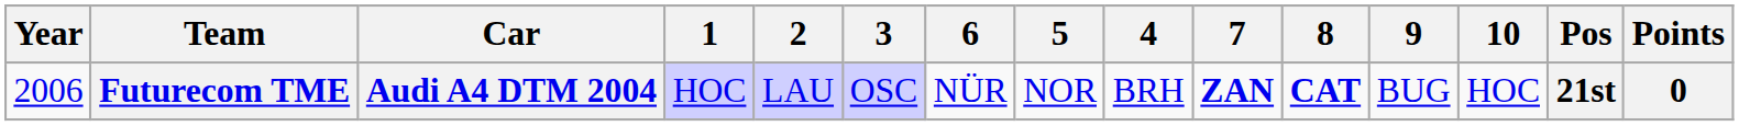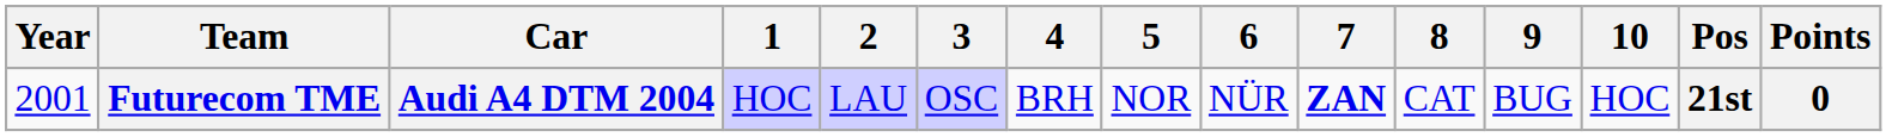columns swapped: 4 <-> 6
Futurecom TME | Year: 2006 -> 2001
Futurecom TME | 8: bold -> normal
